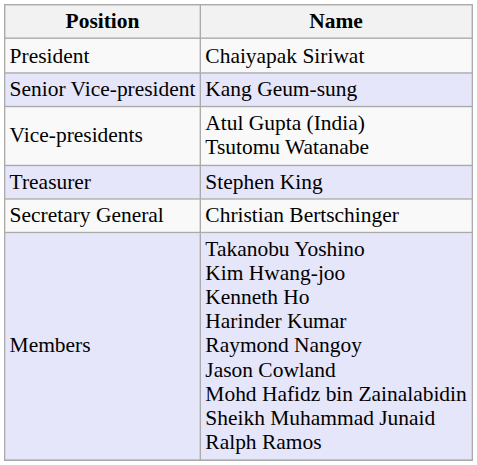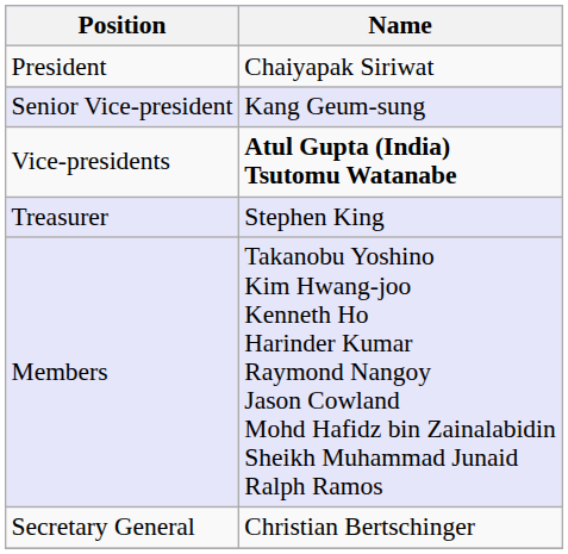Vice-presidents | Name: normal -> bold
rows swapped: Secretary General <-> Members
